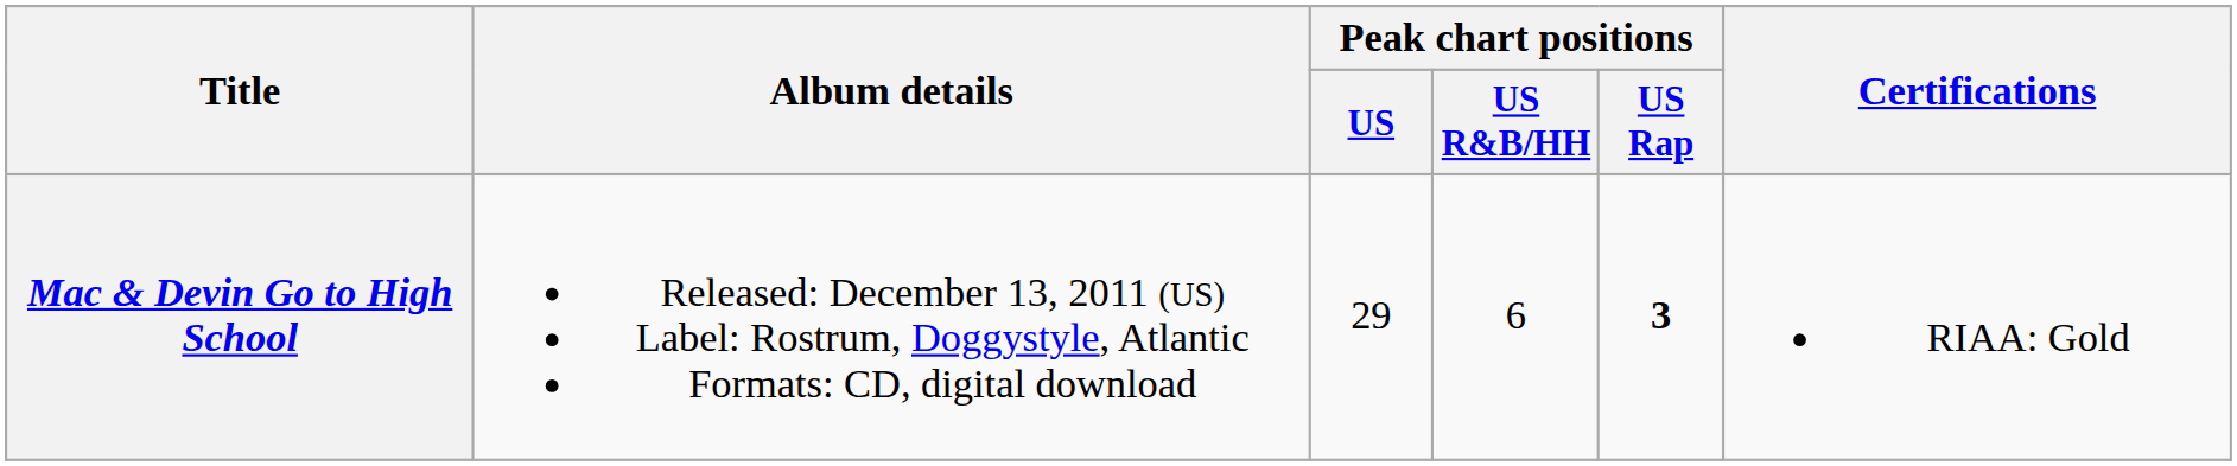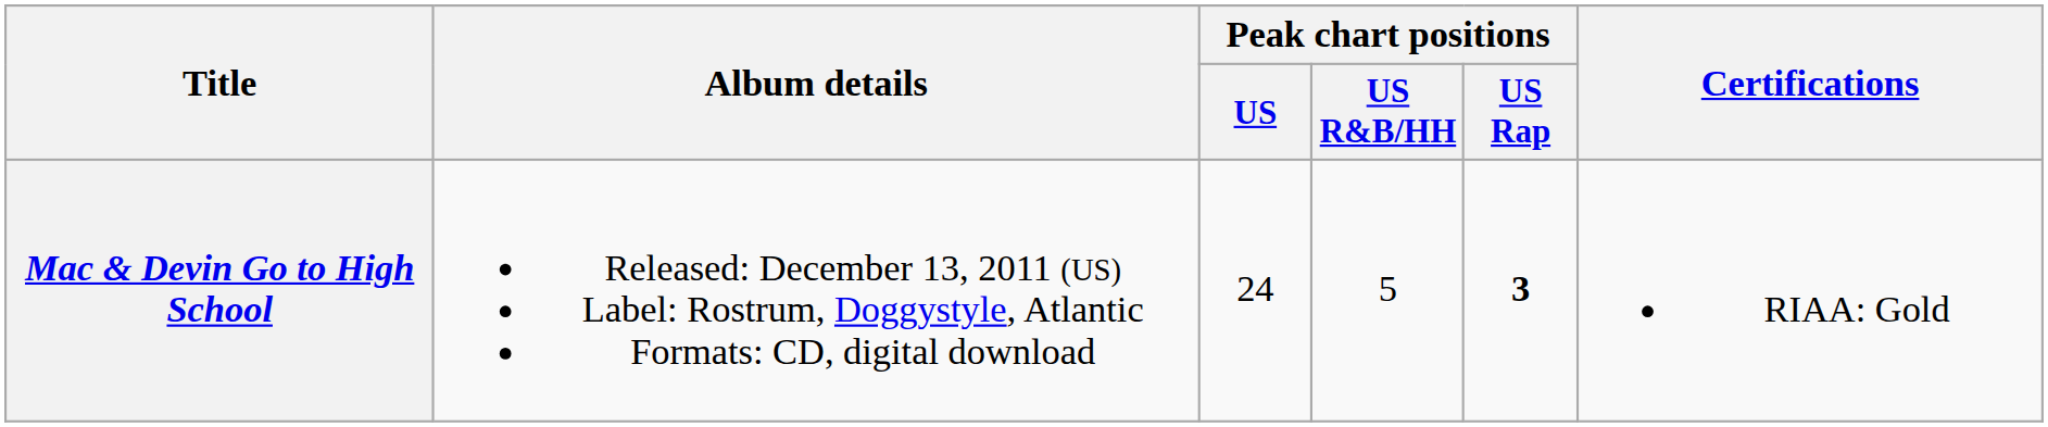Mac & Devin Go to High School | Peak chart positions / US: 29 -> 24
Mac & Devin Go to High School | Peak chart positions / US R&B/HH: 6 -> 5
